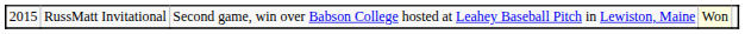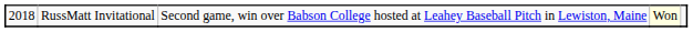RussMatt Invitational | column 1: 2015 -> 2018
